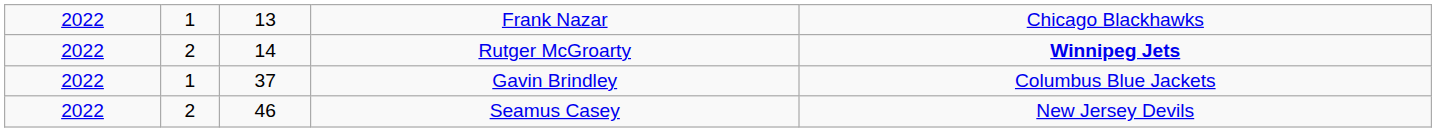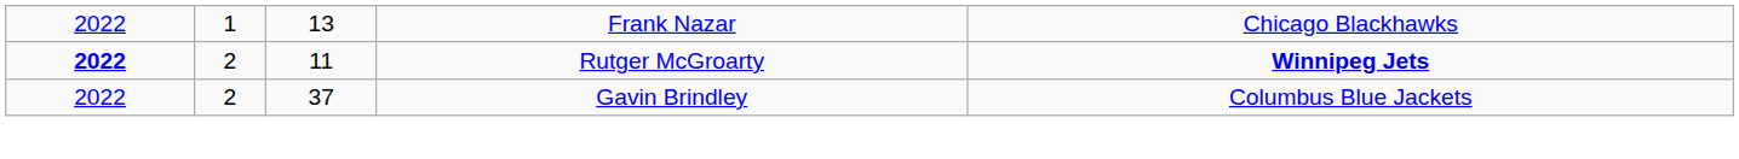Rutger McGroarty | column 1: normal -> bold
Rutger McGroarty | column 3: 14 -> 11
Gavin Brindley | column 2: 1 -> 2
- row: 2022 | 2 | 46 | Seamus Casey | New Jersey Devils
